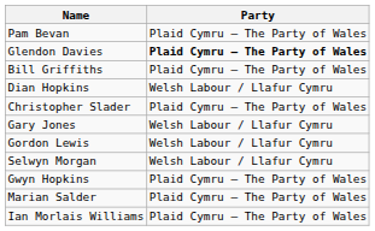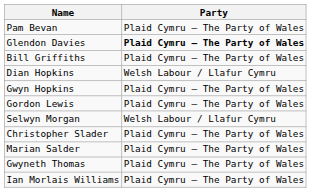rows swapped: Gwyn Hopkins <-> Christopher Slader
- row: Gary Jones | Welsh Labour / Llafur Cymru
Gordon Lewis | Party: Welsh Labour / Llafur Cymru -> Plaid Cymru – The Party of Wales
+ row: Gwyneth Thomas | Plaid Cymru – The Party of Wales
